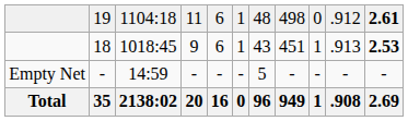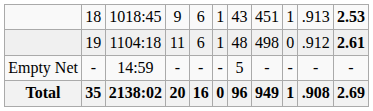rows swapped: 18 <-> 19
